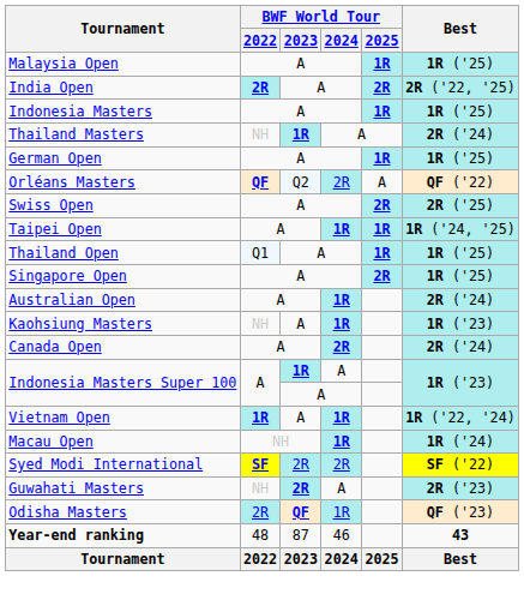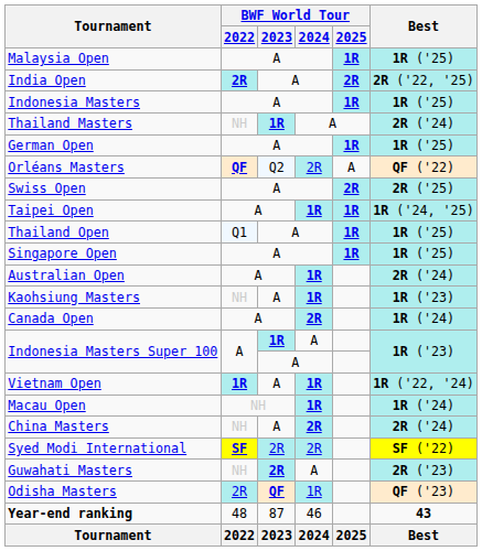Singapore Open | BWF World Tour / 2025: 2R -> 1R
Canada Open | Best: 2R ('24) -> 1R ('24)
+ row: China Masters | NH | A | 2R | 2R ('24)
